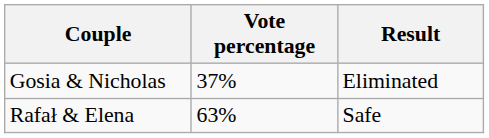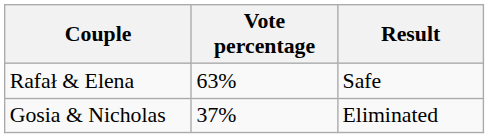rows swapped: Gosia & Nicholas <-> Rafał & Elena
